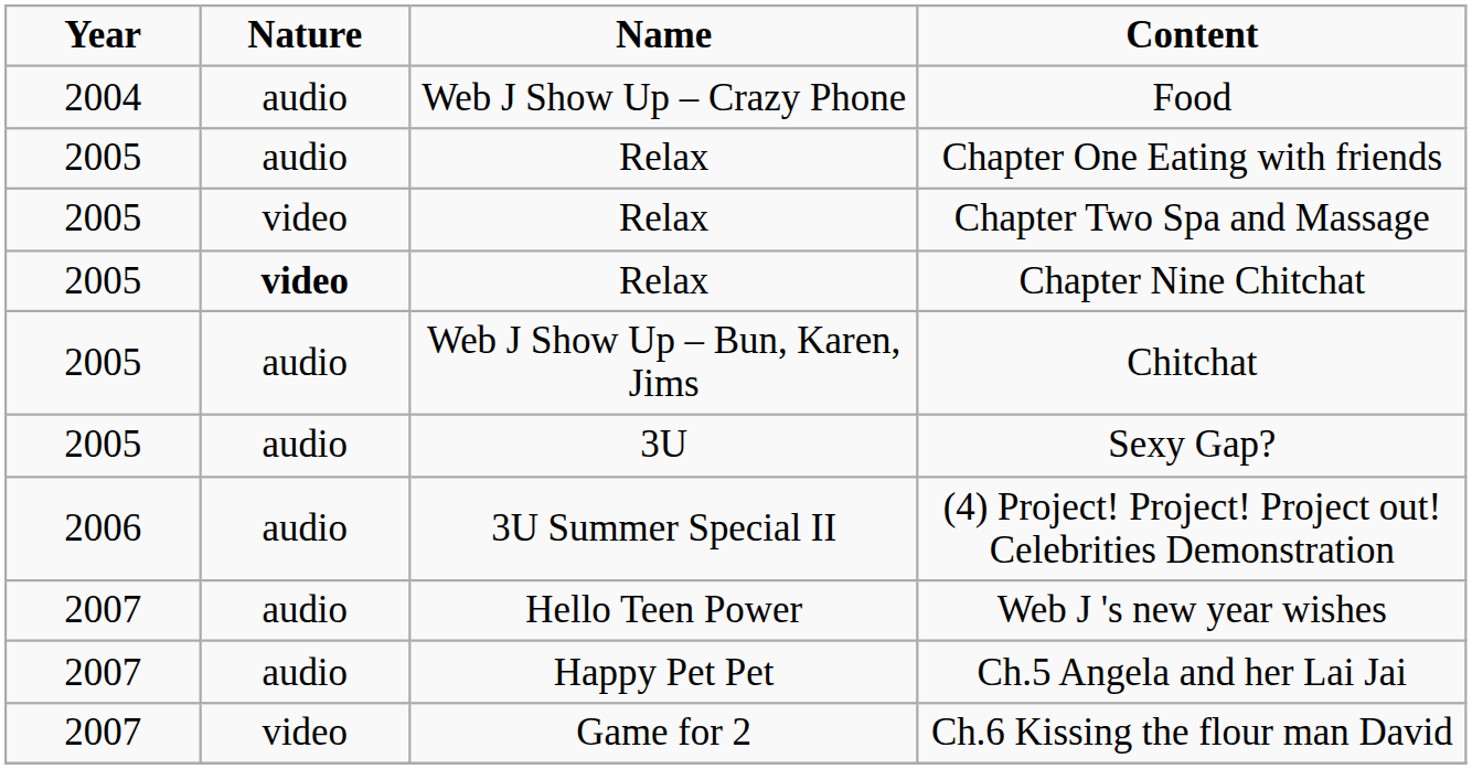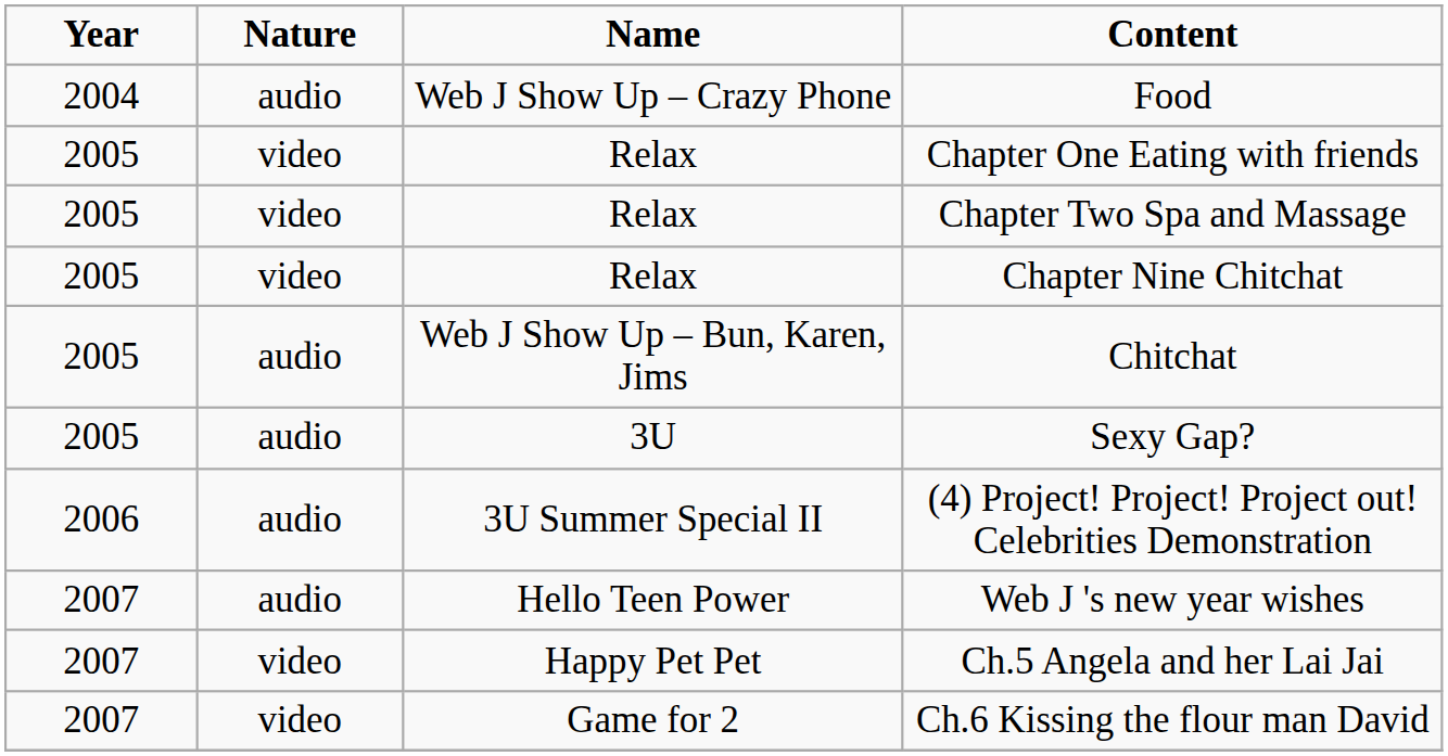Chapter One Eating with friends | Nature: audio -> video
Chapter Nine Chitchat | Nature: bold -> normal
Ch.5 Angela and her Lai Jai | Nature: audio -> video
